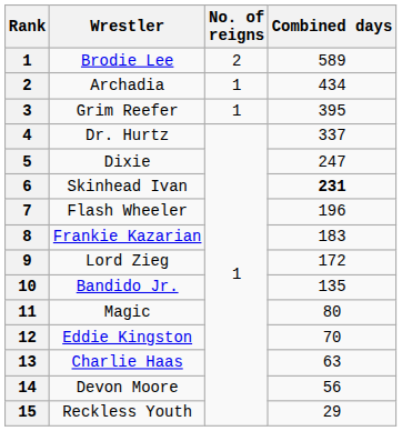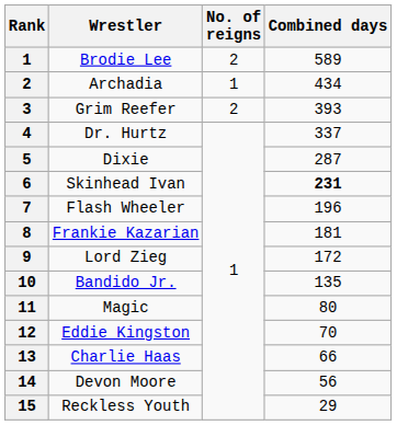Grim Reefer | No. of reigns: 1 -> 2
Grim Reefer | Combined days: 395 -> 393
Dixie | Combined days: 247 -> 287
Frankie Kazarian | Combined days: 183 -> 181
Charlie Haas | Combined days: 63 -> 66
